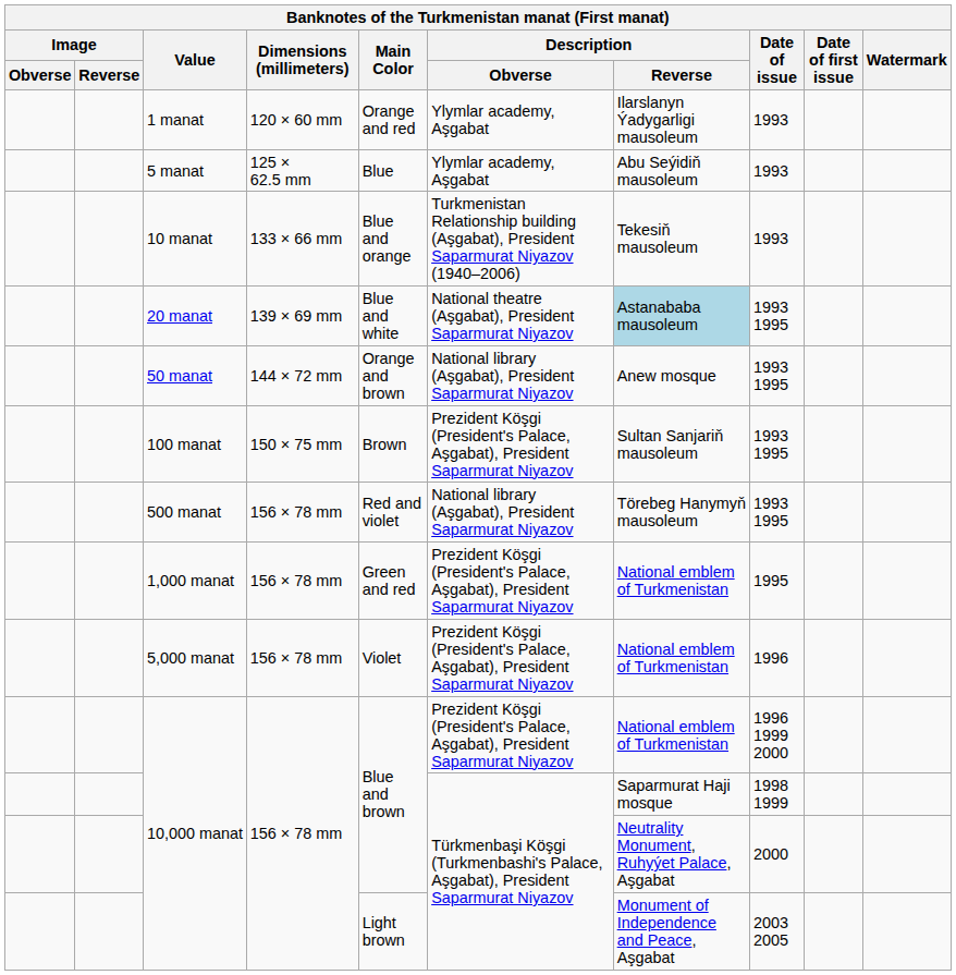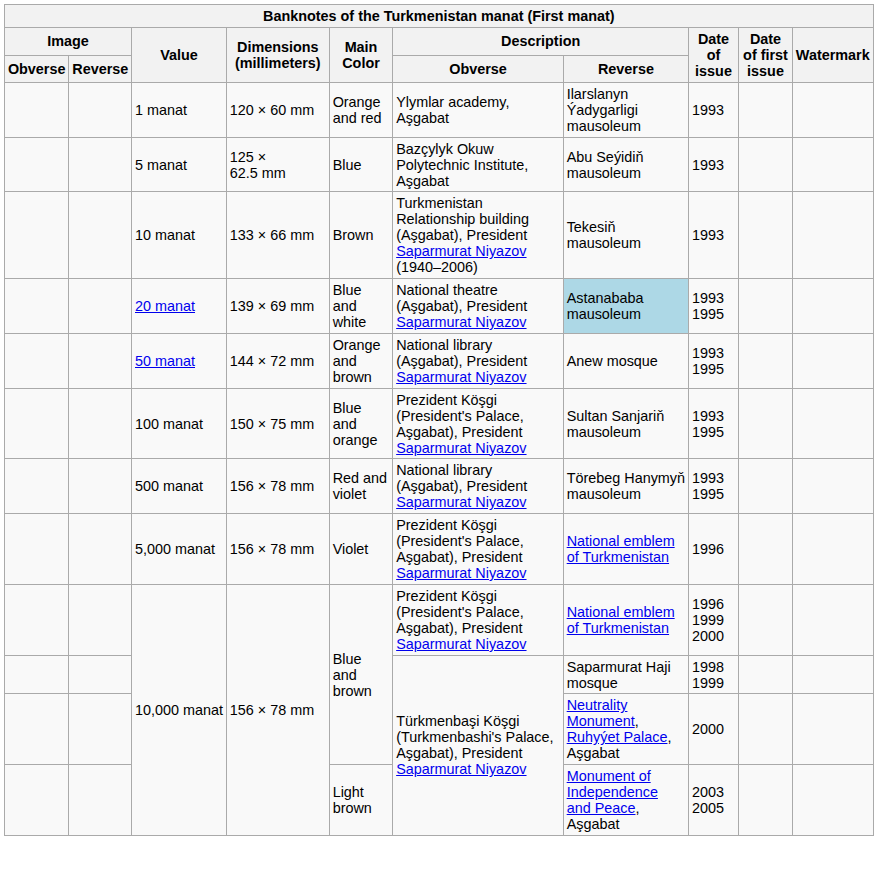5 manat | Description / Obverse: Ylymlar academy, Aşgabat -> Bazçylyk Okuw Polytechnic Institute, Aşgabat
10 manat | Main Color: Blue and orange -> Brown
100 manat | Main Color: Brown -> Blue and orange
- row: 1,000 manat | 156 × 78 mm | Green and red | Prezident Köşgi (President's Palace, Aşgabat), President Saparmurat Niyazov | National emblem of Turkmenistan | 1995
